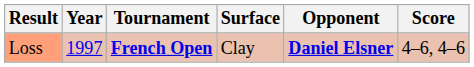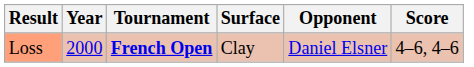Loss | Year: 1997 -> 2000
Loss | Opponent: bold -> normal
